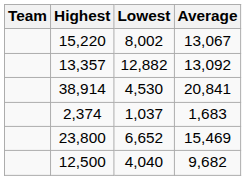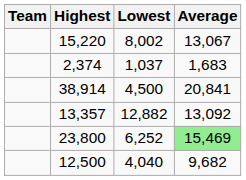rows swapped: 13,357 <-> 2,374
38,914 | Lowest: 4,530 -> 4,500
23,800 | Lowest: 6,652 -> 6,252
23,800 | Average: no background -> lightgreen background
